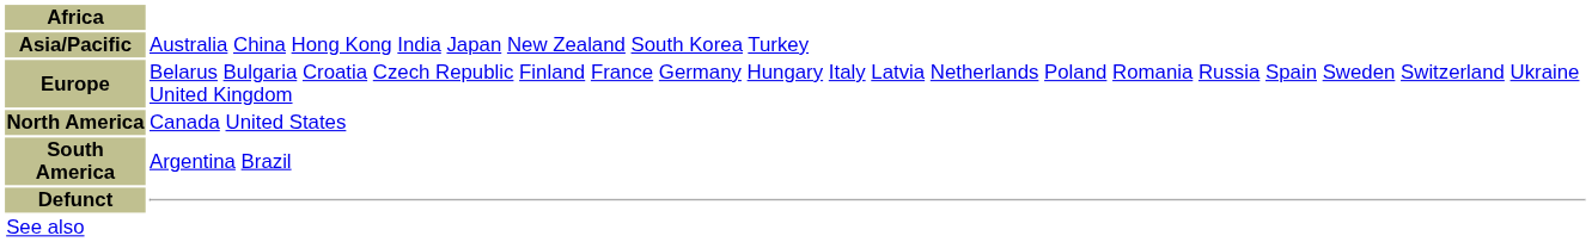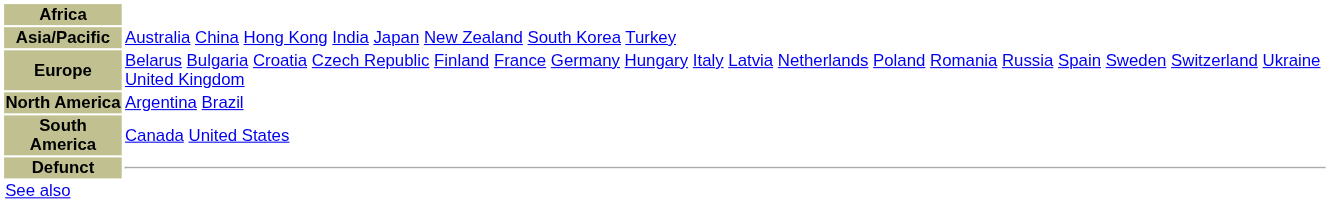North America | column 2: Canada United States -> Argentina Brazil
South America | column 2: Argentina Brazil -> Canada United States
